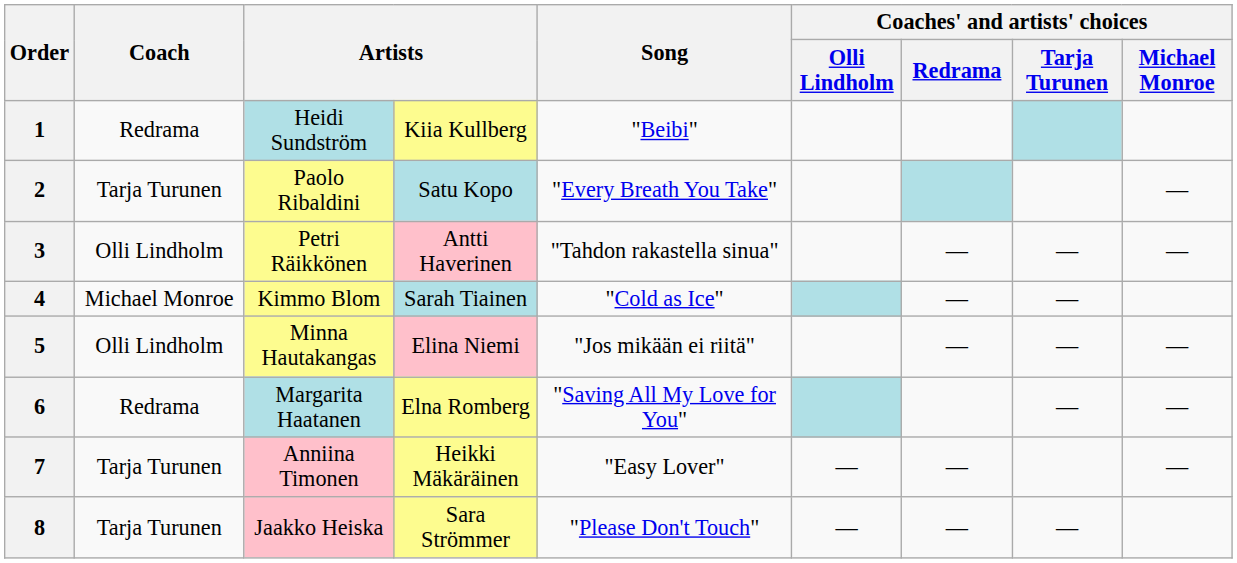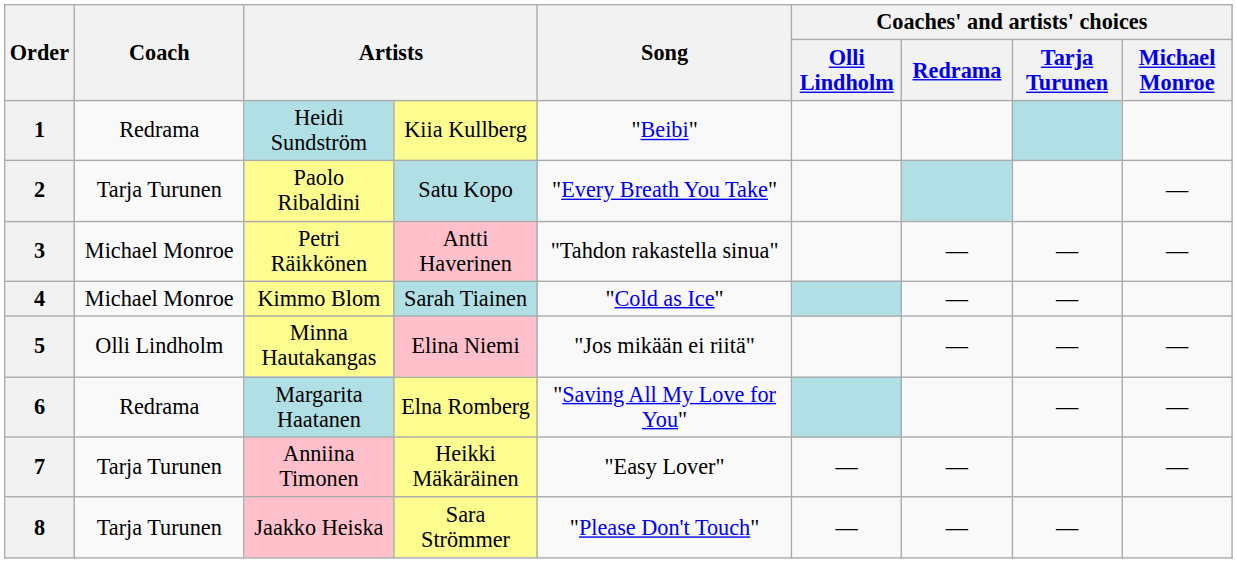3 | Coach: Olli Lindholm -> Michael Monroe
